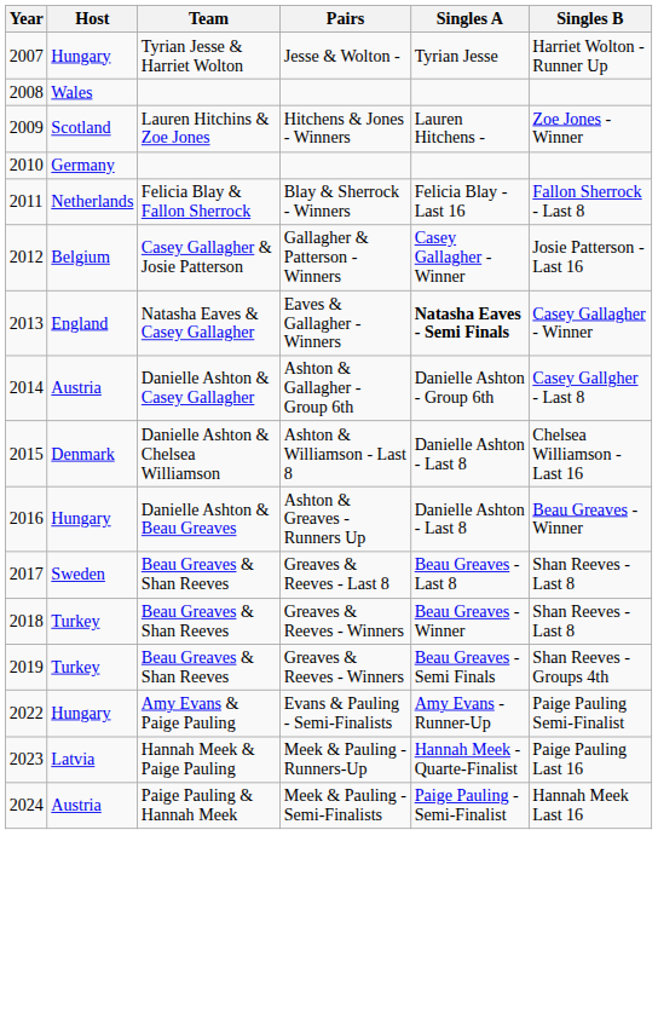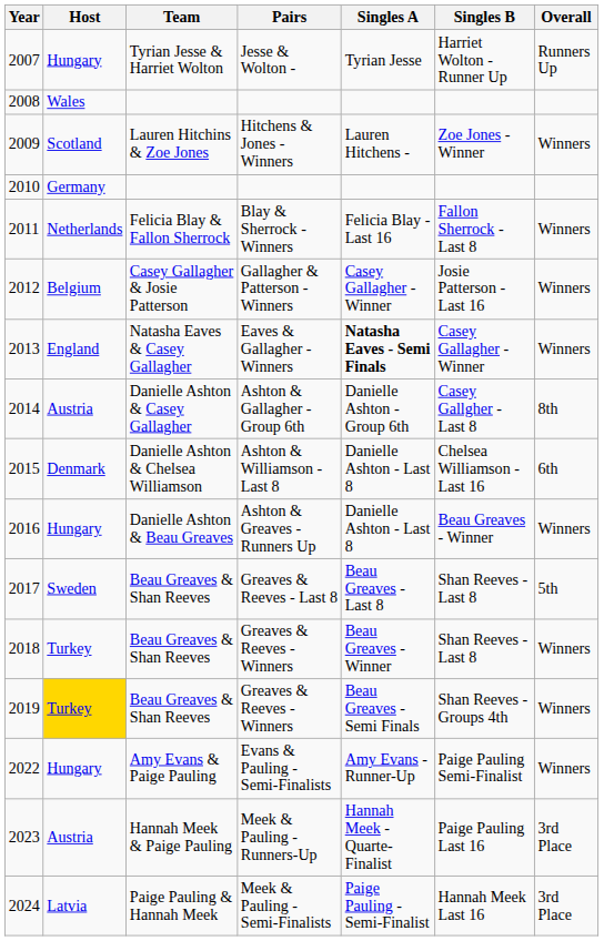+ column: Overall | Runners Up | Winners | Winners | Winners | Winners | 8th | 6th | Winners | 5th | Winners | Winners | Winners | 3rd Place | 3rd Place
2019 | Host: no background -> gold background
2023 | Host: Latvia -> Austria
2024 | Host: Austria -> Latvia
